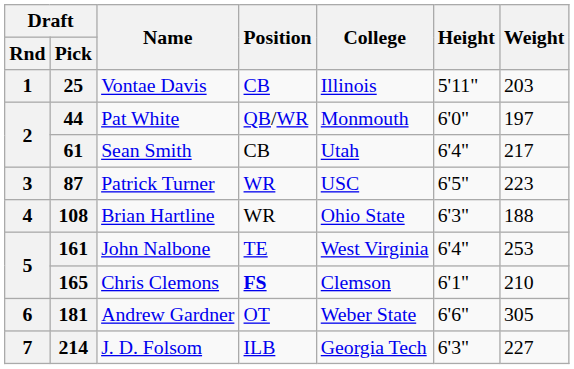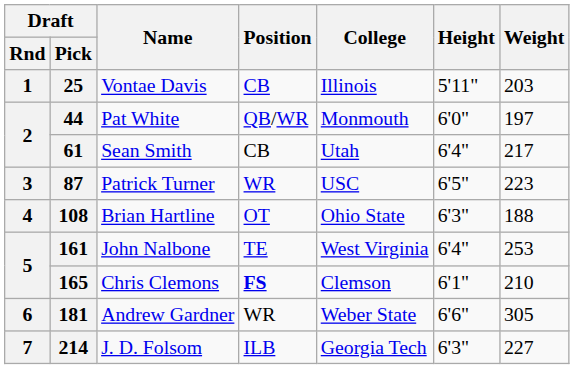108 | Position: WR -> OT
181 | Position: OT -> WR
